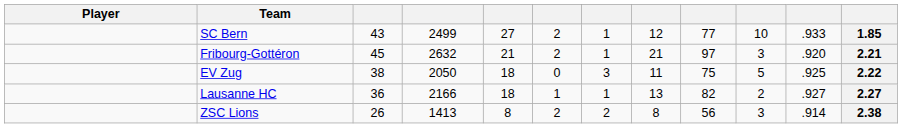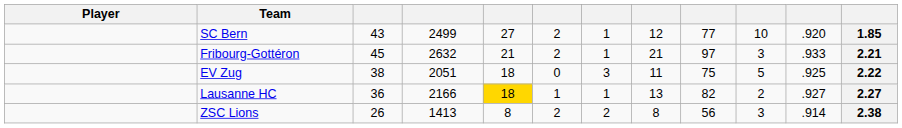SC Bern | column 11: .933 -> .920
Fribourg-Gottéron | column 11: .920 -> .933
EV Zug | column 4: 2050 -> 2051
Lausanne HC | column 5: no background -> gold background
